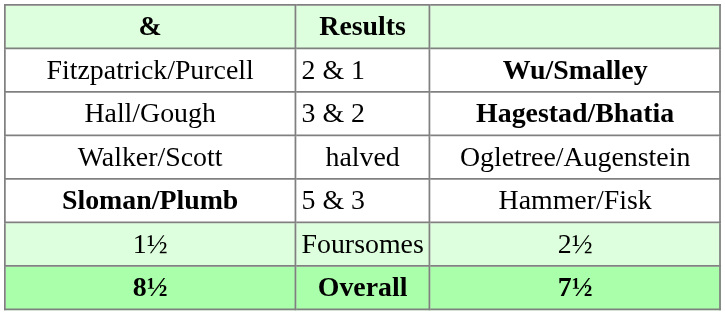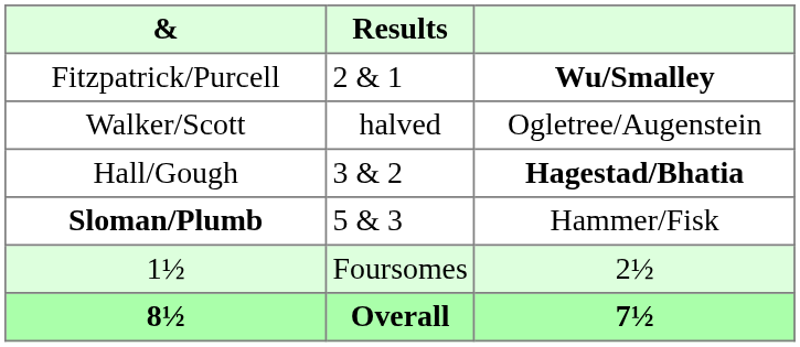rows swapped: Walker/Scott <-> Hall/Gough
